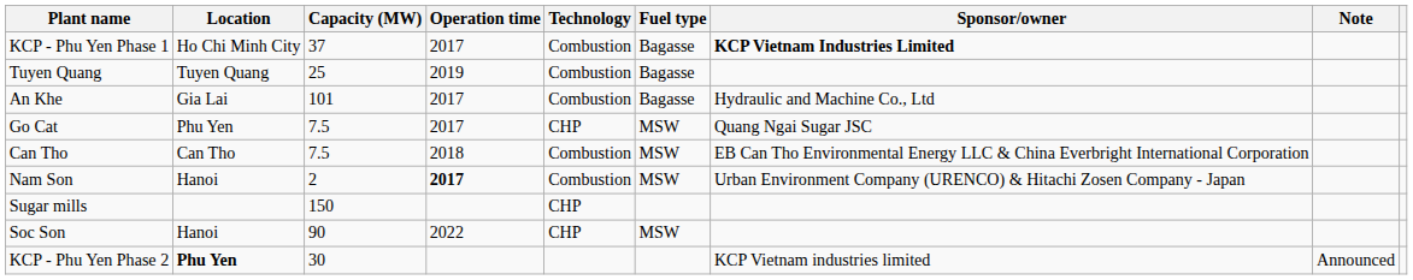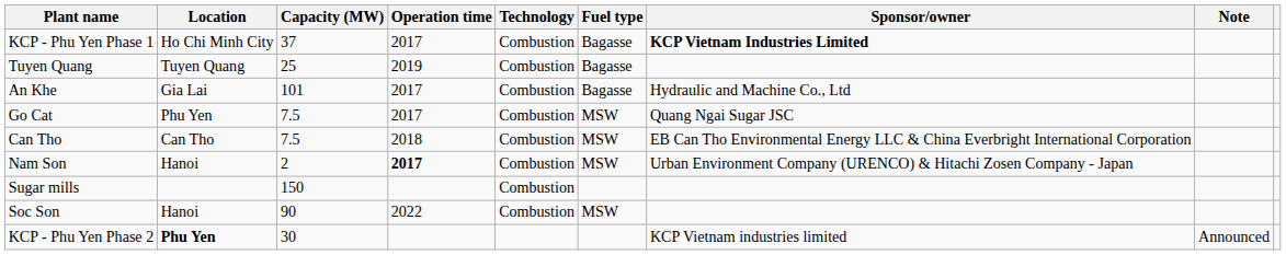Go Cat | Technology: CHP -> Combustion
Sugar mills | Technology: CHP -> Combustion
Soc Son | Technology: CHP -> Combustion
